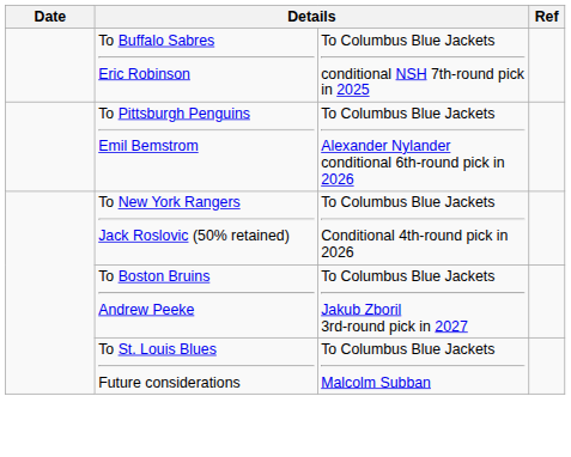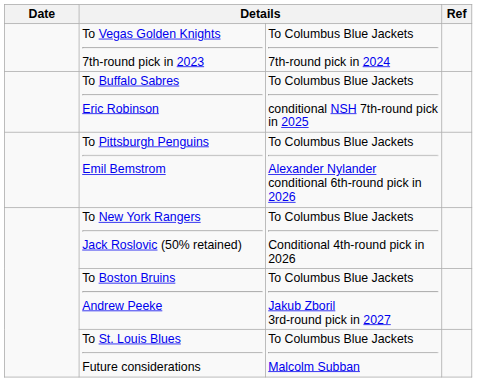+ row: To Vegas Golden Knights 7th-round pick in 2023 | To Columbus Blue Jackets 7th-round pick in 2024
